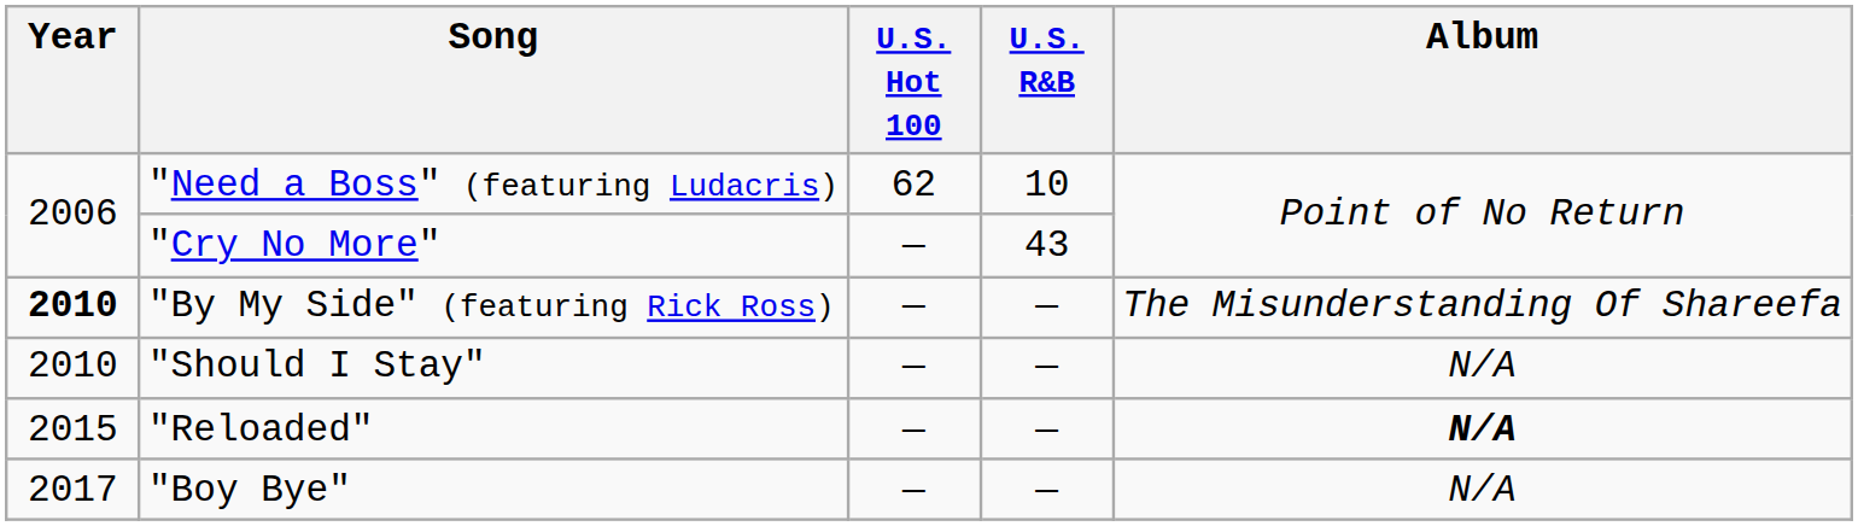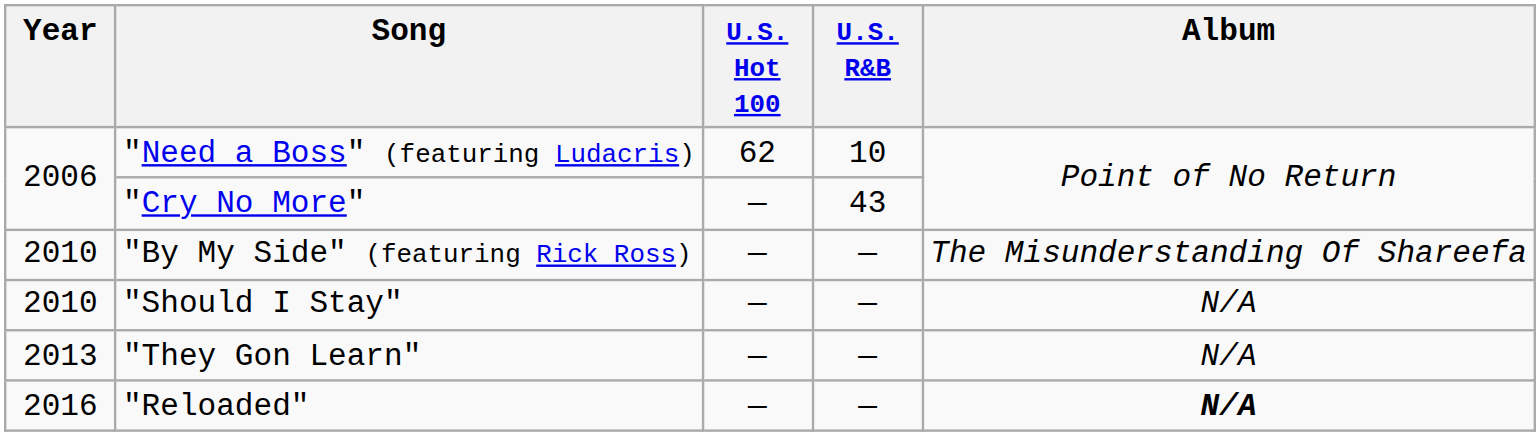"By My Side" (featuring Rick Ross) | Year: bold -> normal
+ row: 2013 | "They Gon Learn" | — | — | N/A
"Reloaded" | Year: 2015 -> 2016
- row: 2017 | "Boy Bye" | — | — | N/A
